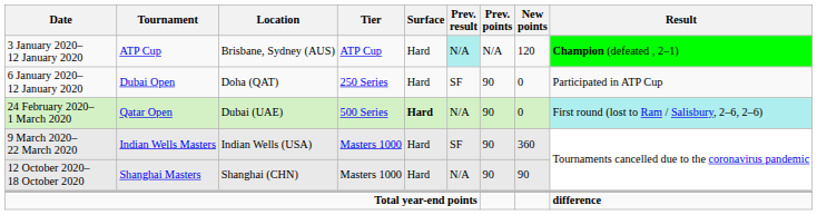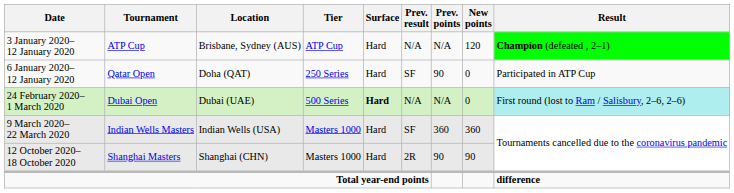3 January 2020– 12 January 2020 | Prev. result: paleturquoise background -> no background
6 January 2020– 12 January 2020 | Tournament: Dubai Open -> Qatar Open
24 February 2020– 1 March 2020 | Tournament: Qatar Open -> Dubai Open
24 February 2020– 1 March 2020 | Prev. points: 90 -> N/A
9 March 2020– 22 March 2020 | Prev. points: 90 -> 360
12 October 2020– 18 October 2020 | Prev. result: N/A -> 2R
